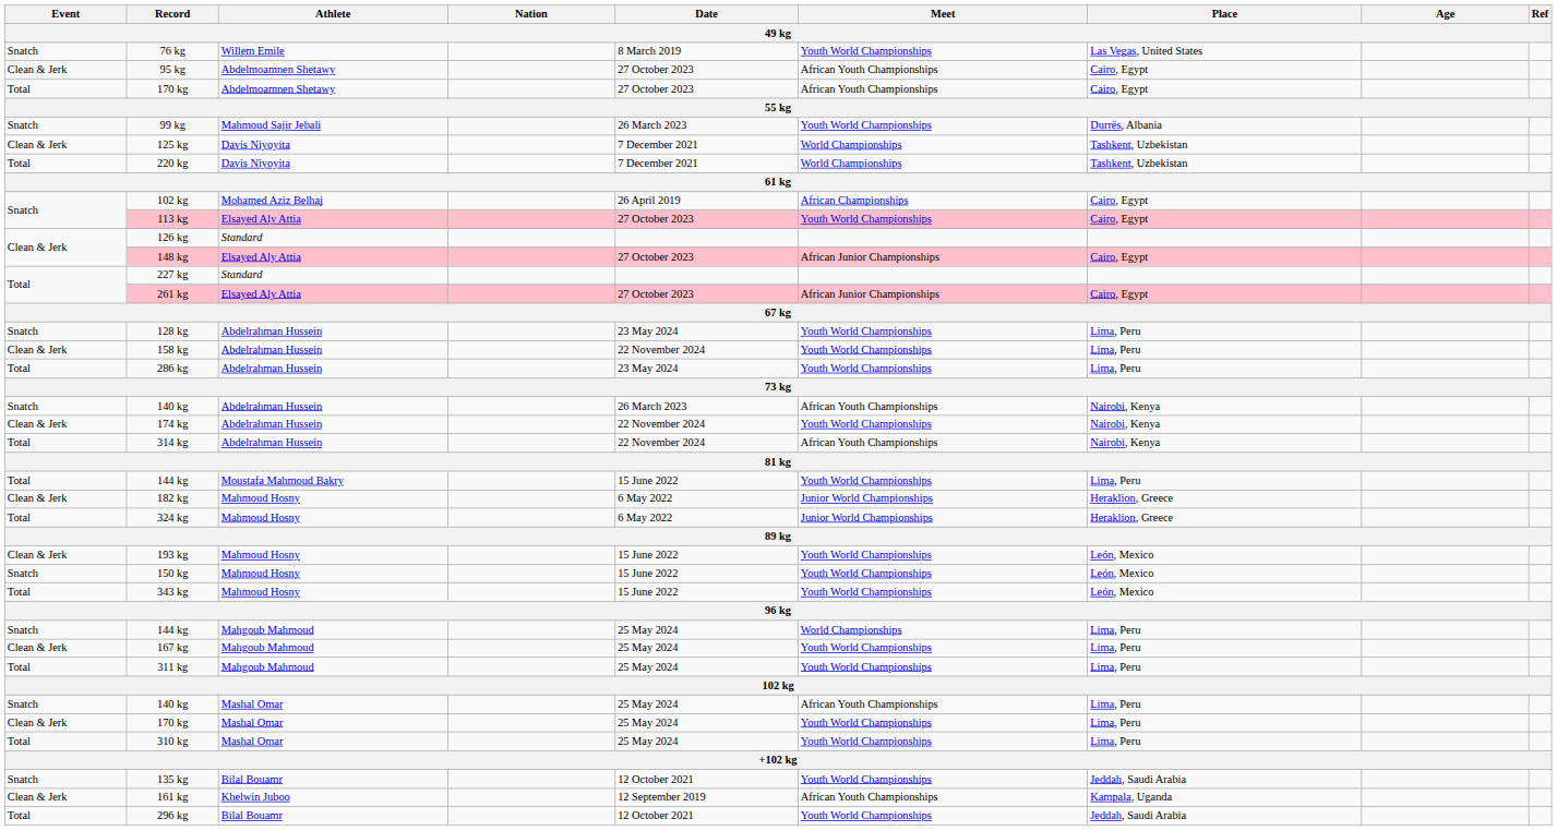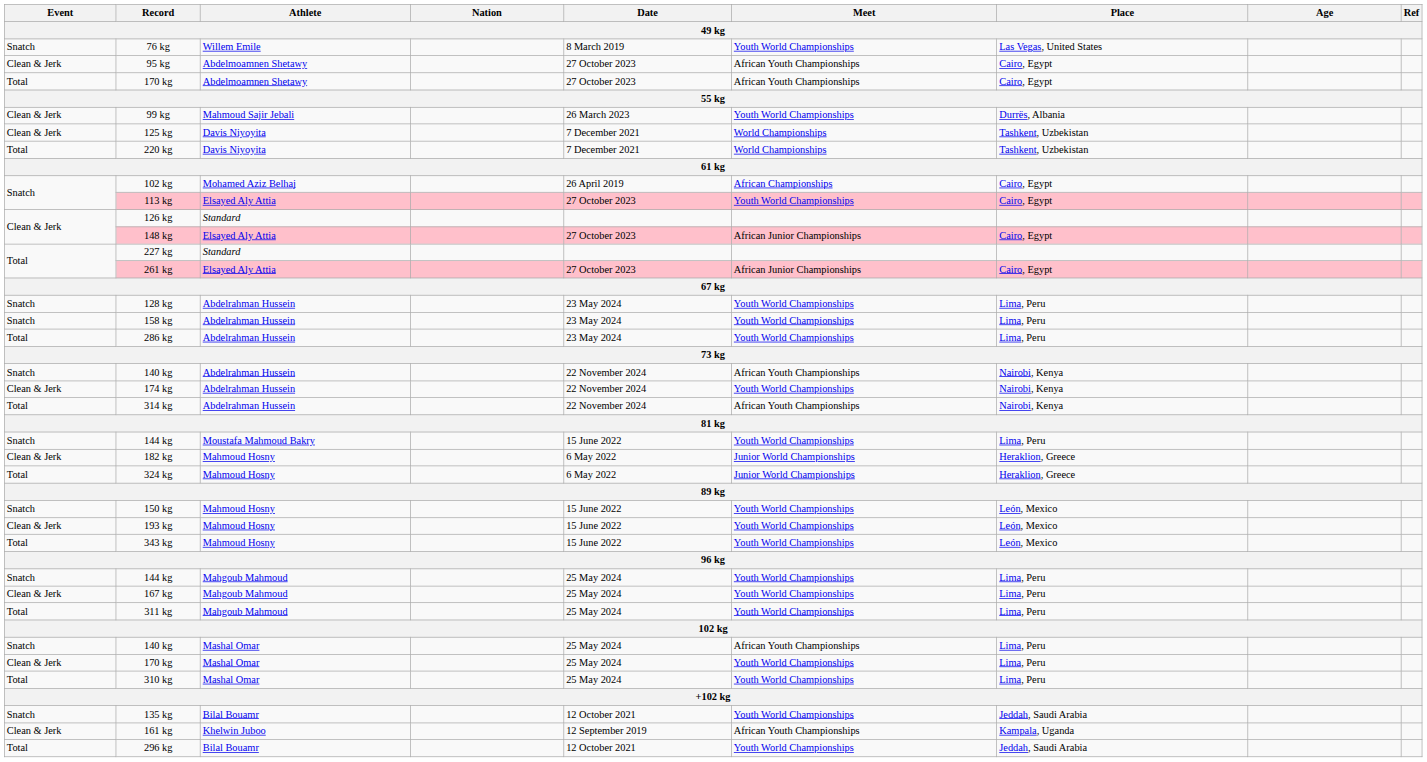99 kg | Event: Snatch -> Clean & Jerk
158 kg | Event: Clean & Jerk -> Snatch
158 kg | Date: 22 November 2024 -> 23 May 2024
140 kg / Abdelrahman Hussein | Date: 26 March 2023 -> 22 November 2024
144 kg / Moustafa Mahmoud Bakry | Event: Total -> Snatch
rows swapped: 150 kg <-> 193 kg
144 kg / Mahgoub Mahmoud | Meet: World Championships -> Youth World Championships
